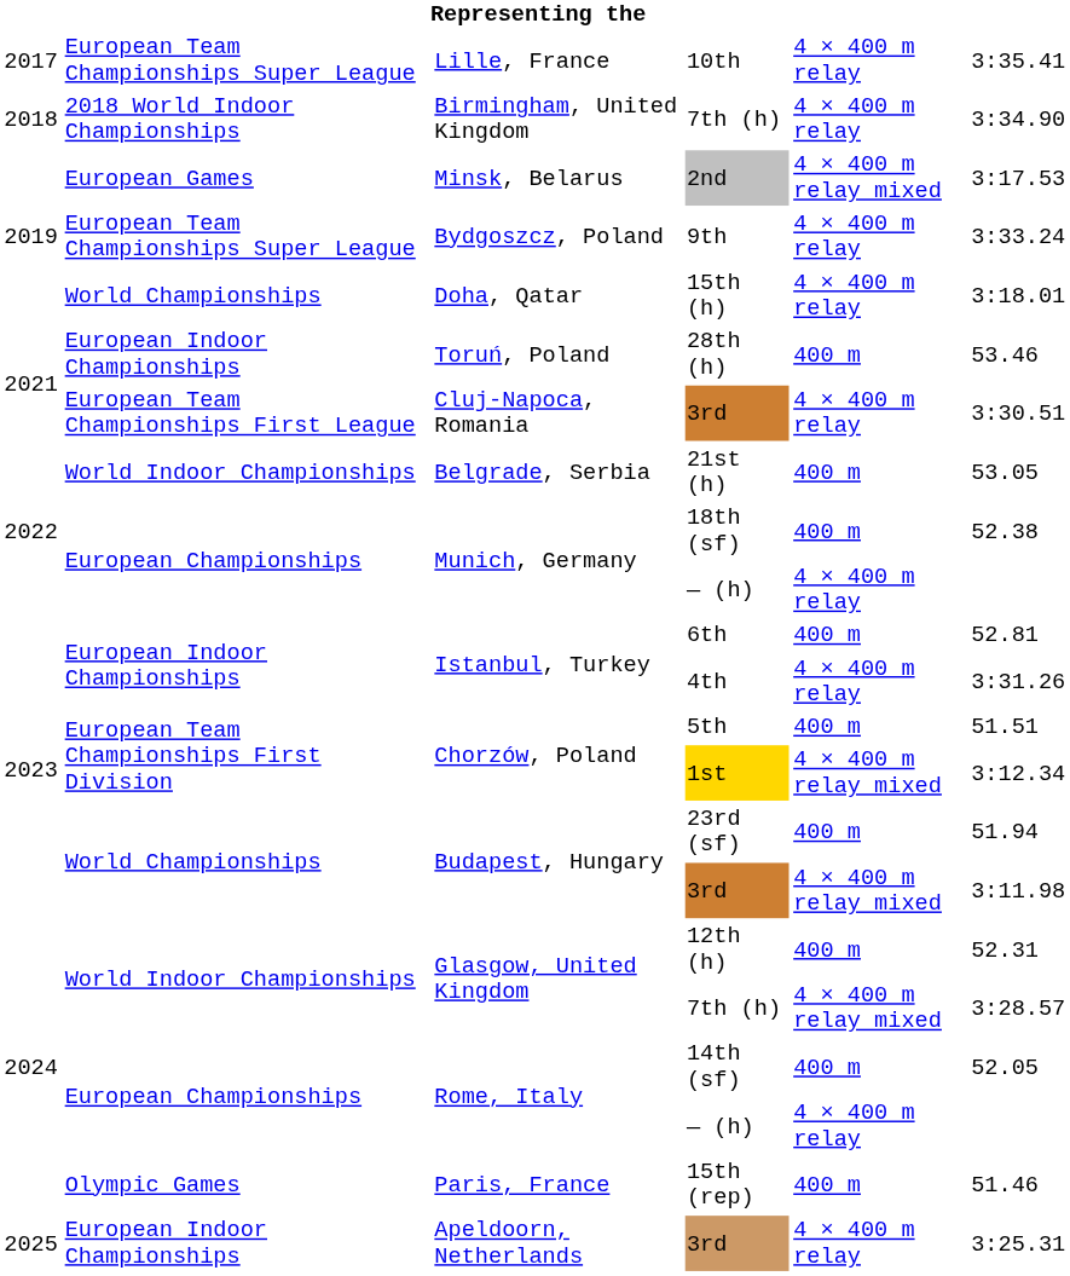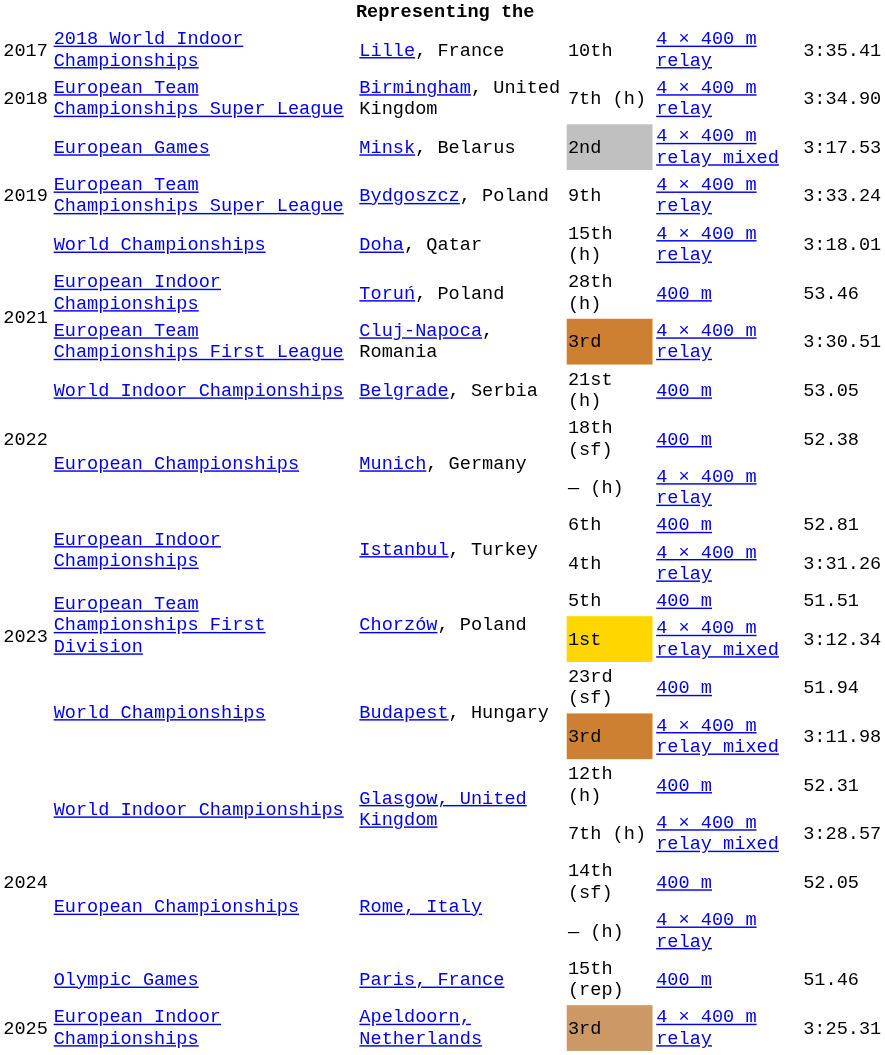10th | column 2: European Team Championships Super League -> 2018 World Indoor Championships
Birmingham, United Kingdom / 7th (h) | column 2: 2018 World Indoor Championships -> European Team Championships Super League
